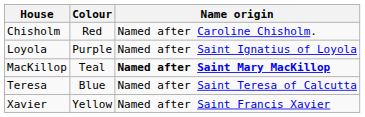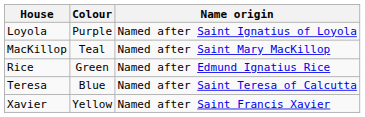- row: Chisholm | Red | Named after Caroline Chisholm.
MacKillop | Name origin: bold -> normal
+ row: Rice | Green | Named after Edmund Ignatius Rice
